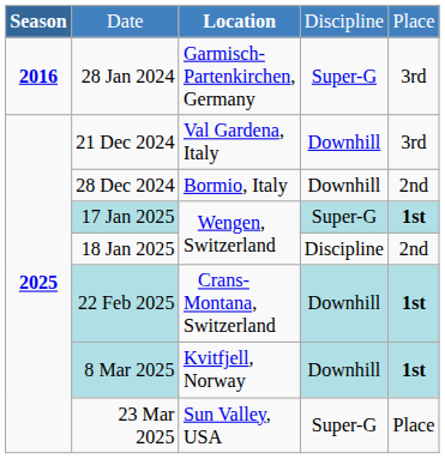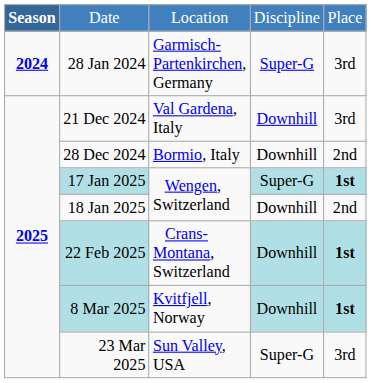Date | column 3: bold -> normal
28 Jan 2024 | Season: 2016 -> 2024
18 Jan 2025 | column 4: Discipline -> Downhill
23 Mar 2025 | column 5: Place -> 3rd
